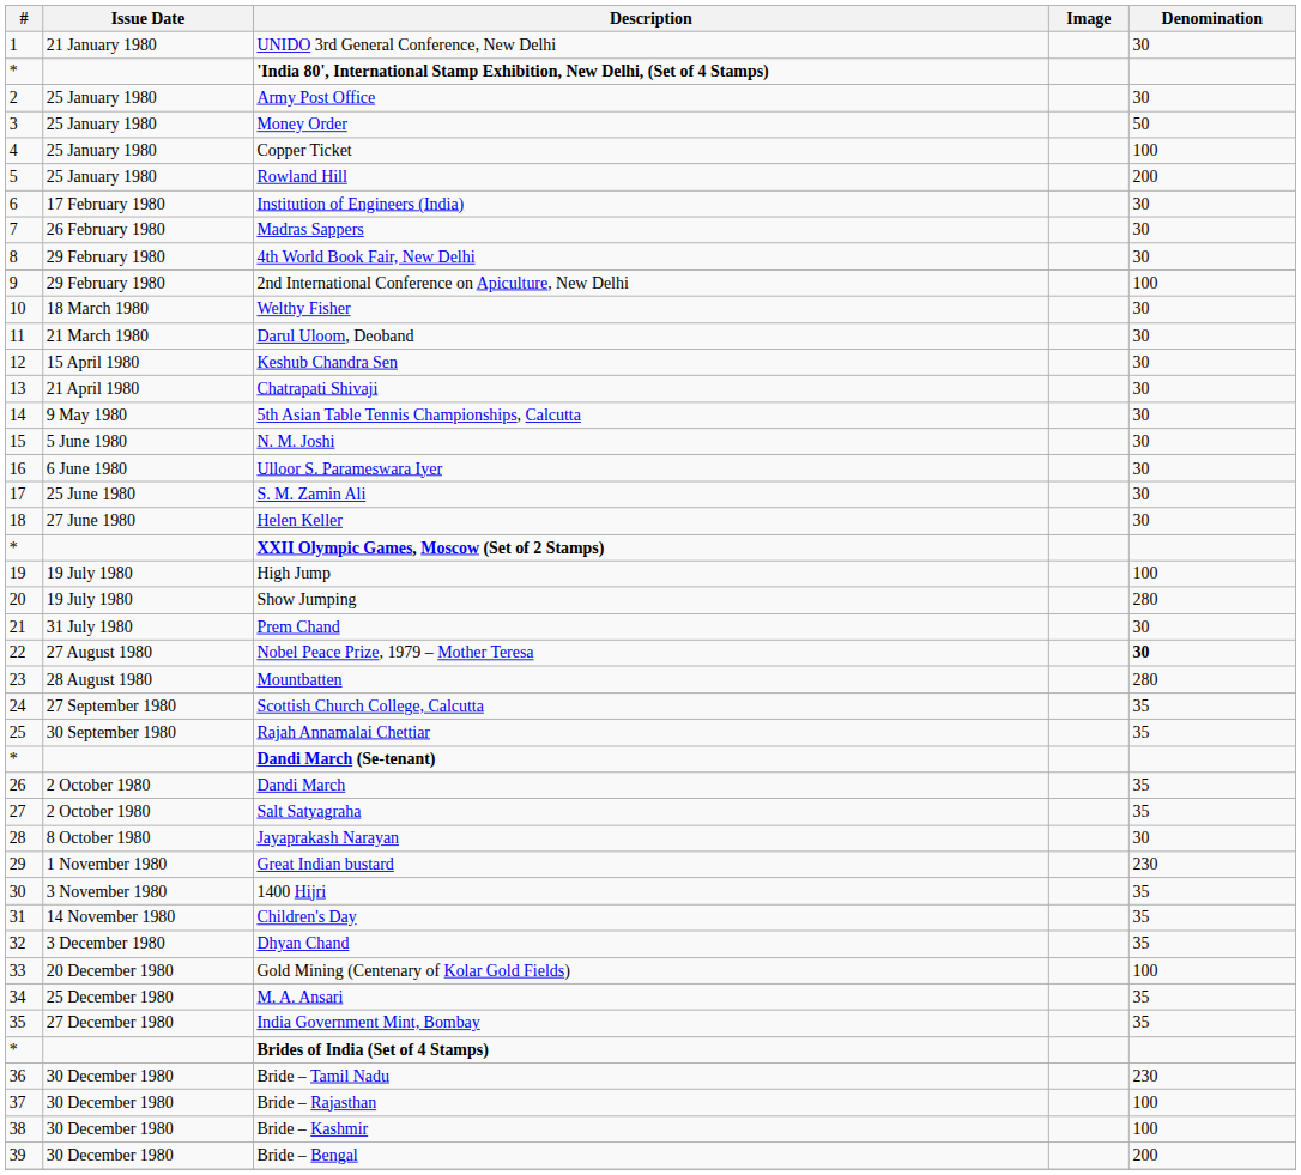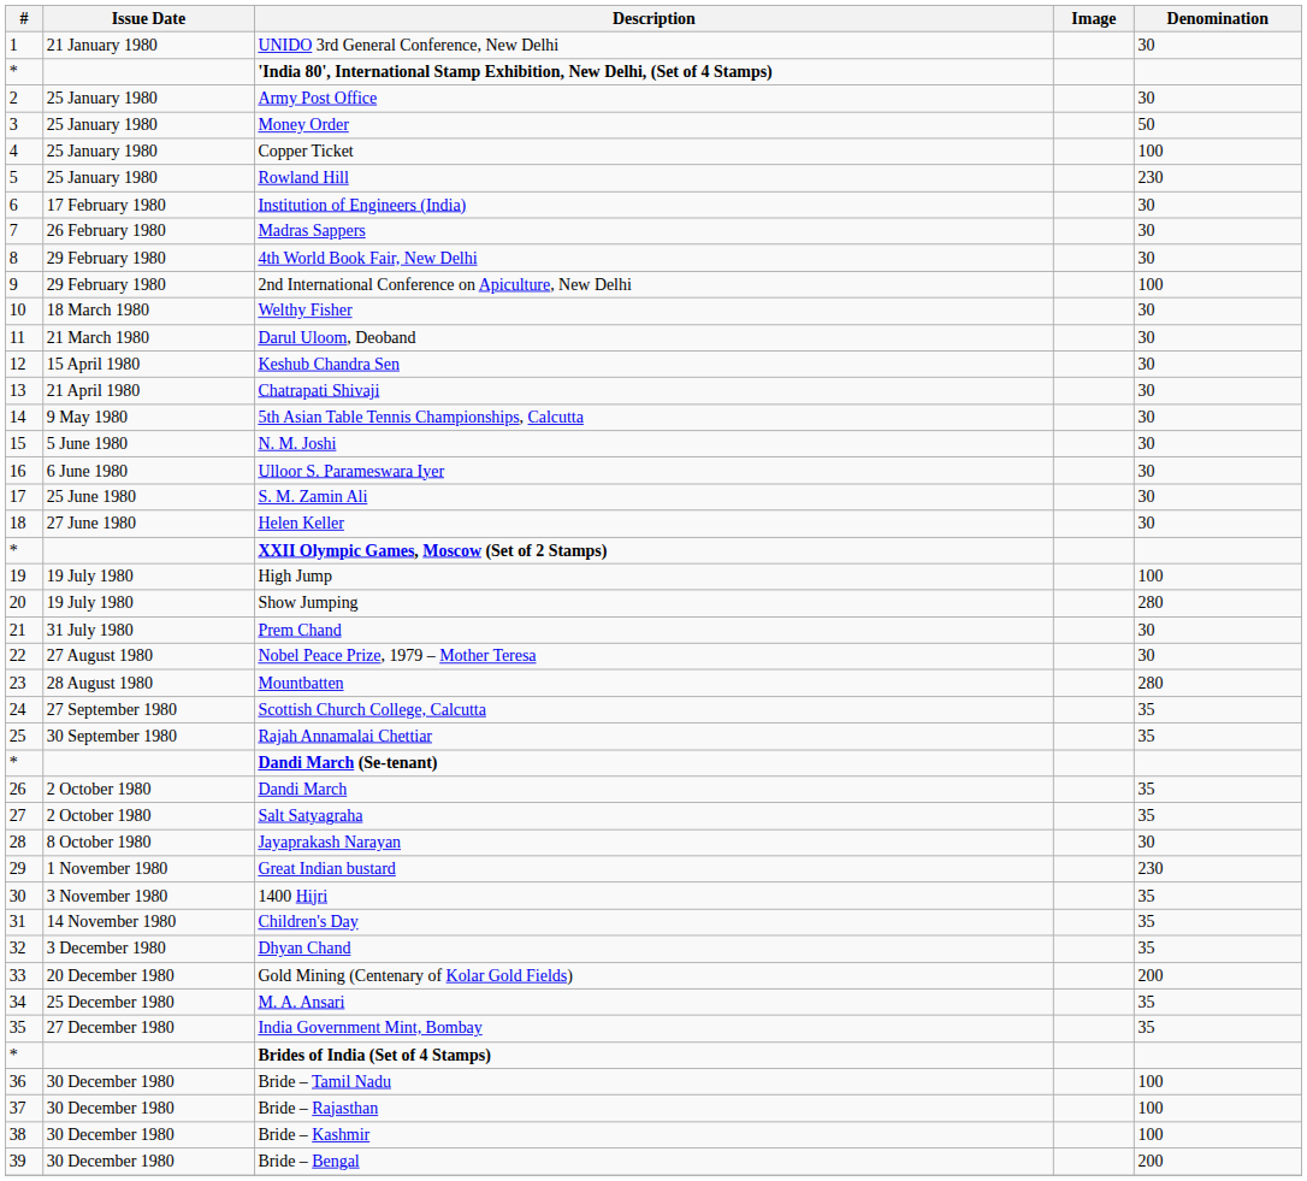Rowland Hill | Denomination: 200 -> 230
Nobel Peace Prize, 1979 – Mother Teresa | Denomination: bold -> normal
Gold Mining (Centenary of Kolar Gold Fields) | Denomination: 100 -> 200
Bride – Tamil Nadu | Denomination: 230 -> 100
